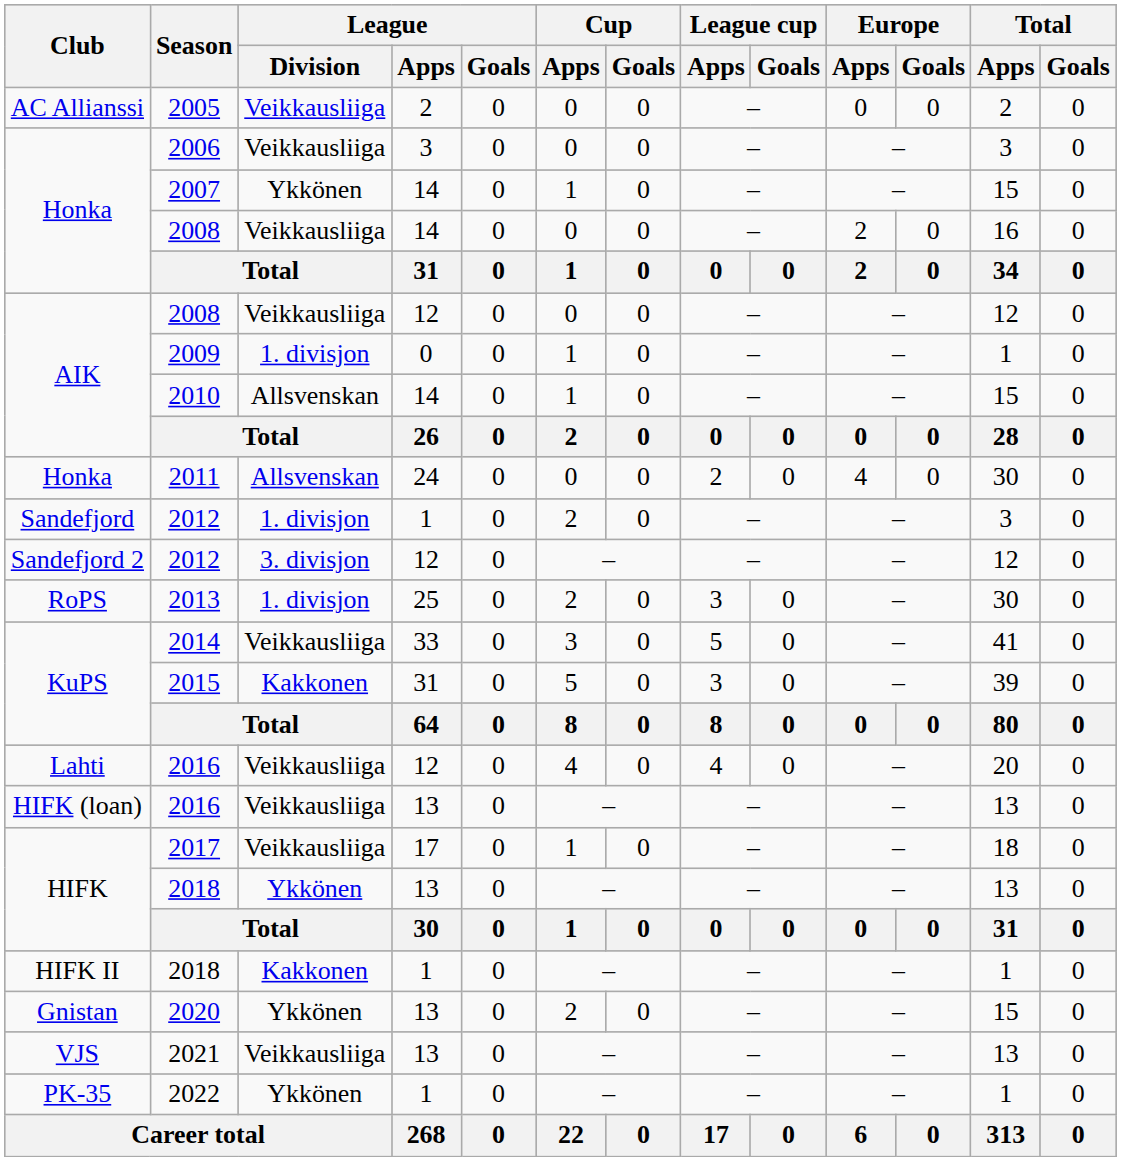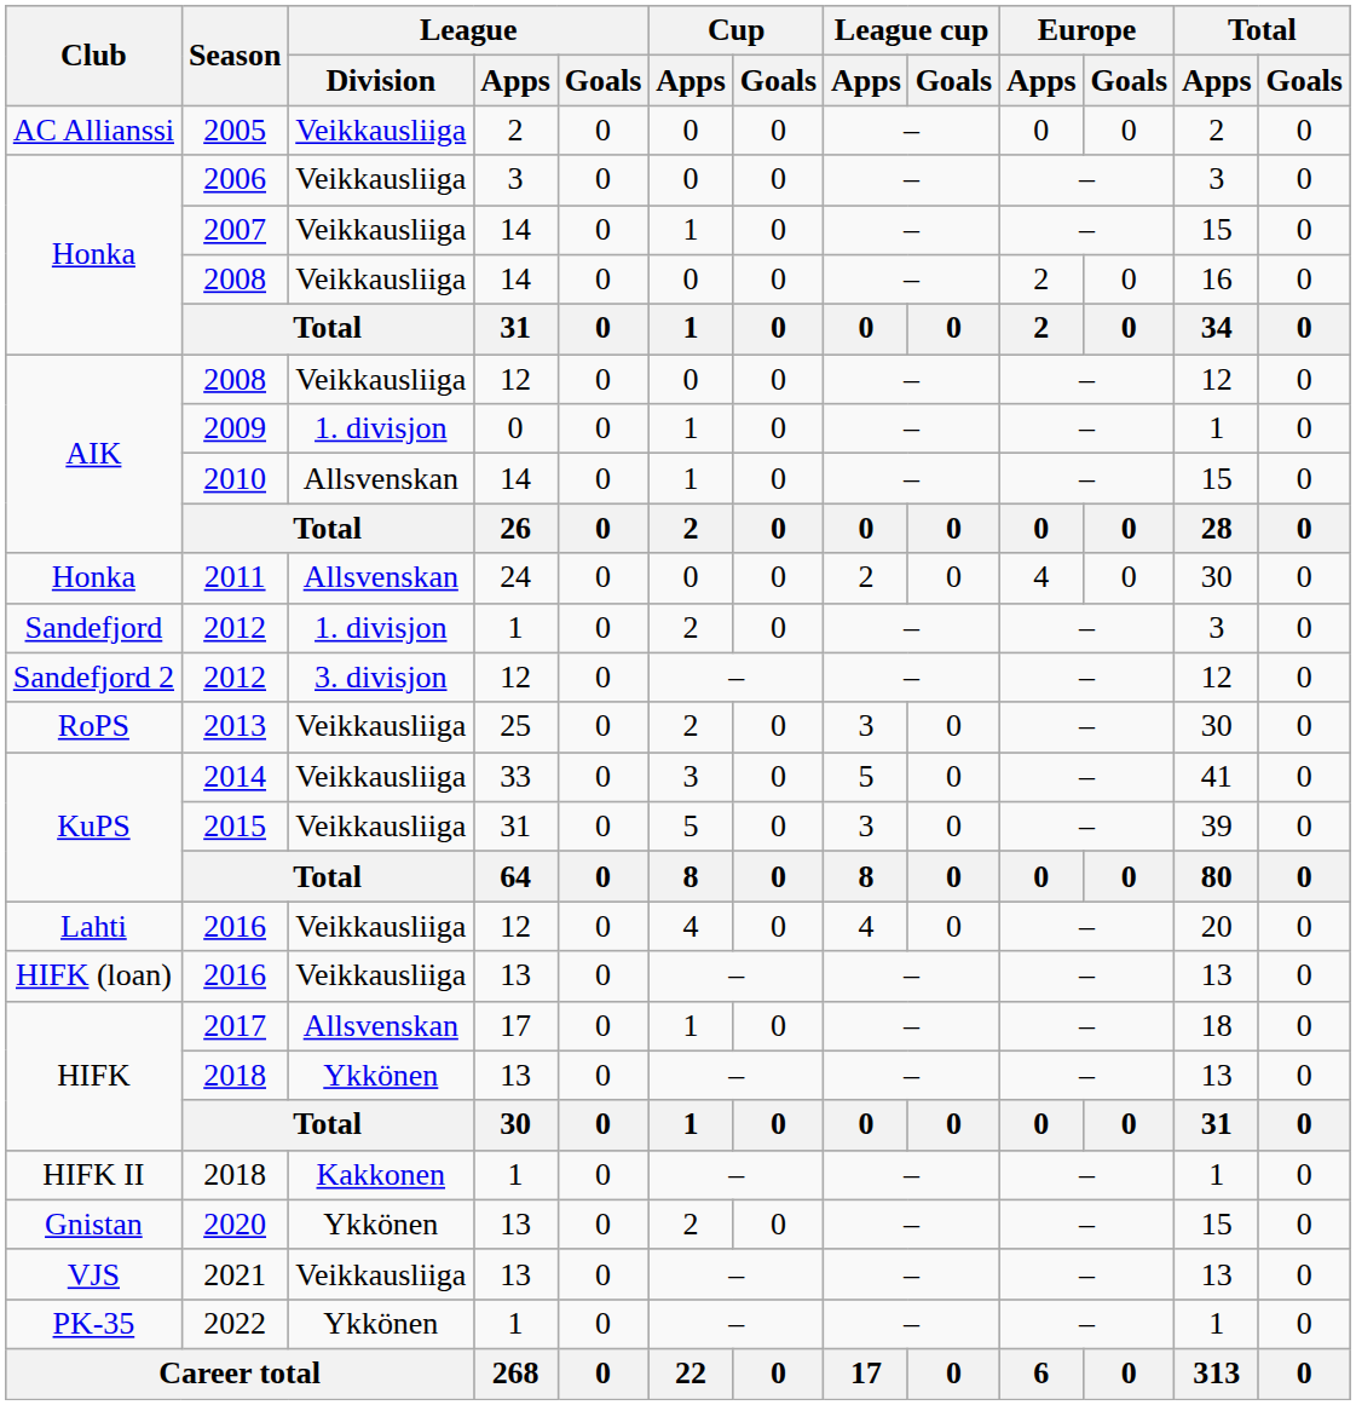2007 | League / Division: Ykkönen -> Veikkausliiga
2013 | League / Division: 1. divisjon -> Veikkausliiga
2015 | League / Division: Kakkonen -> Veikkausliiga
2017 | League / Division: Veikkausliiga -> Allsvenskan
